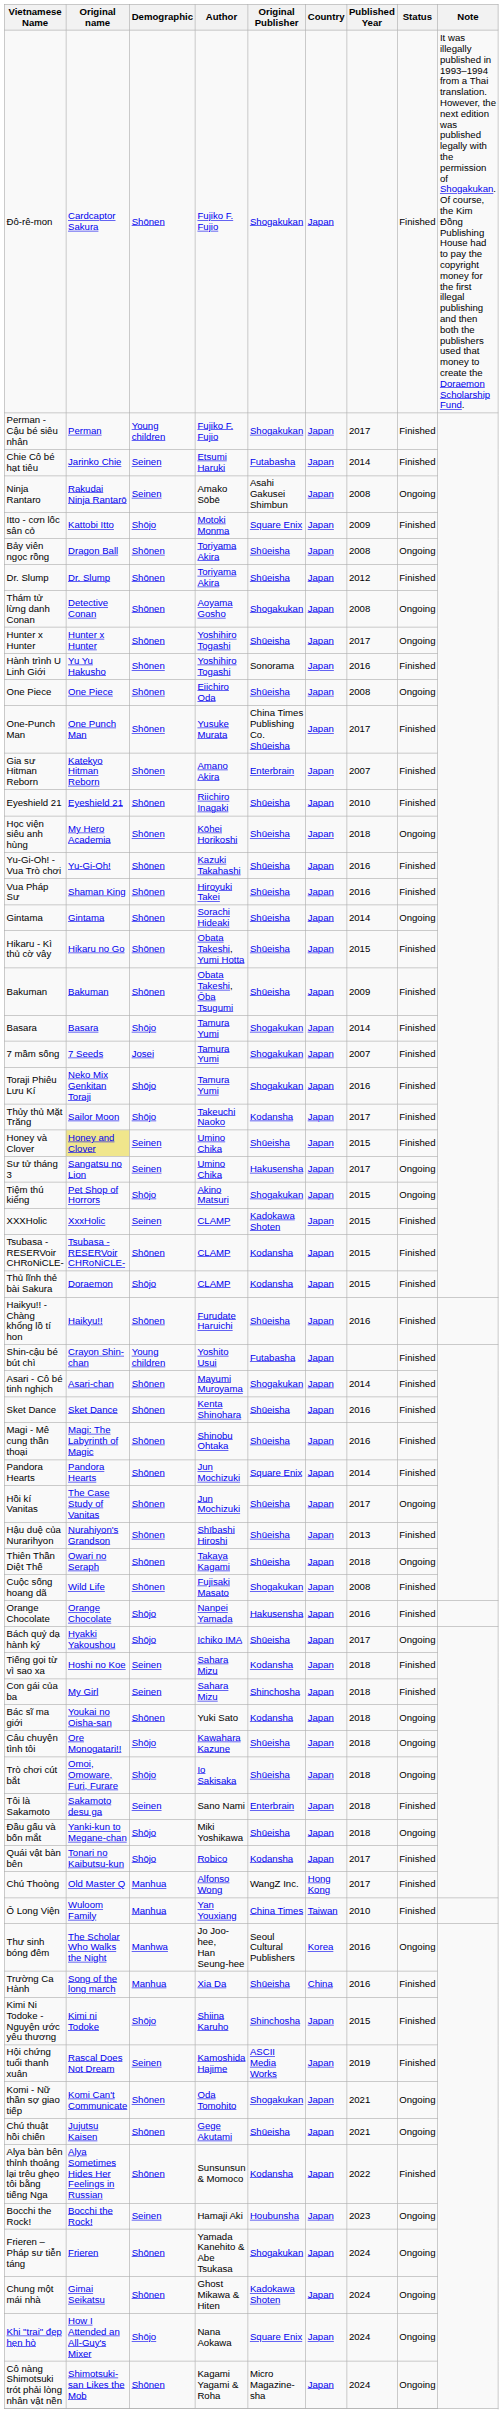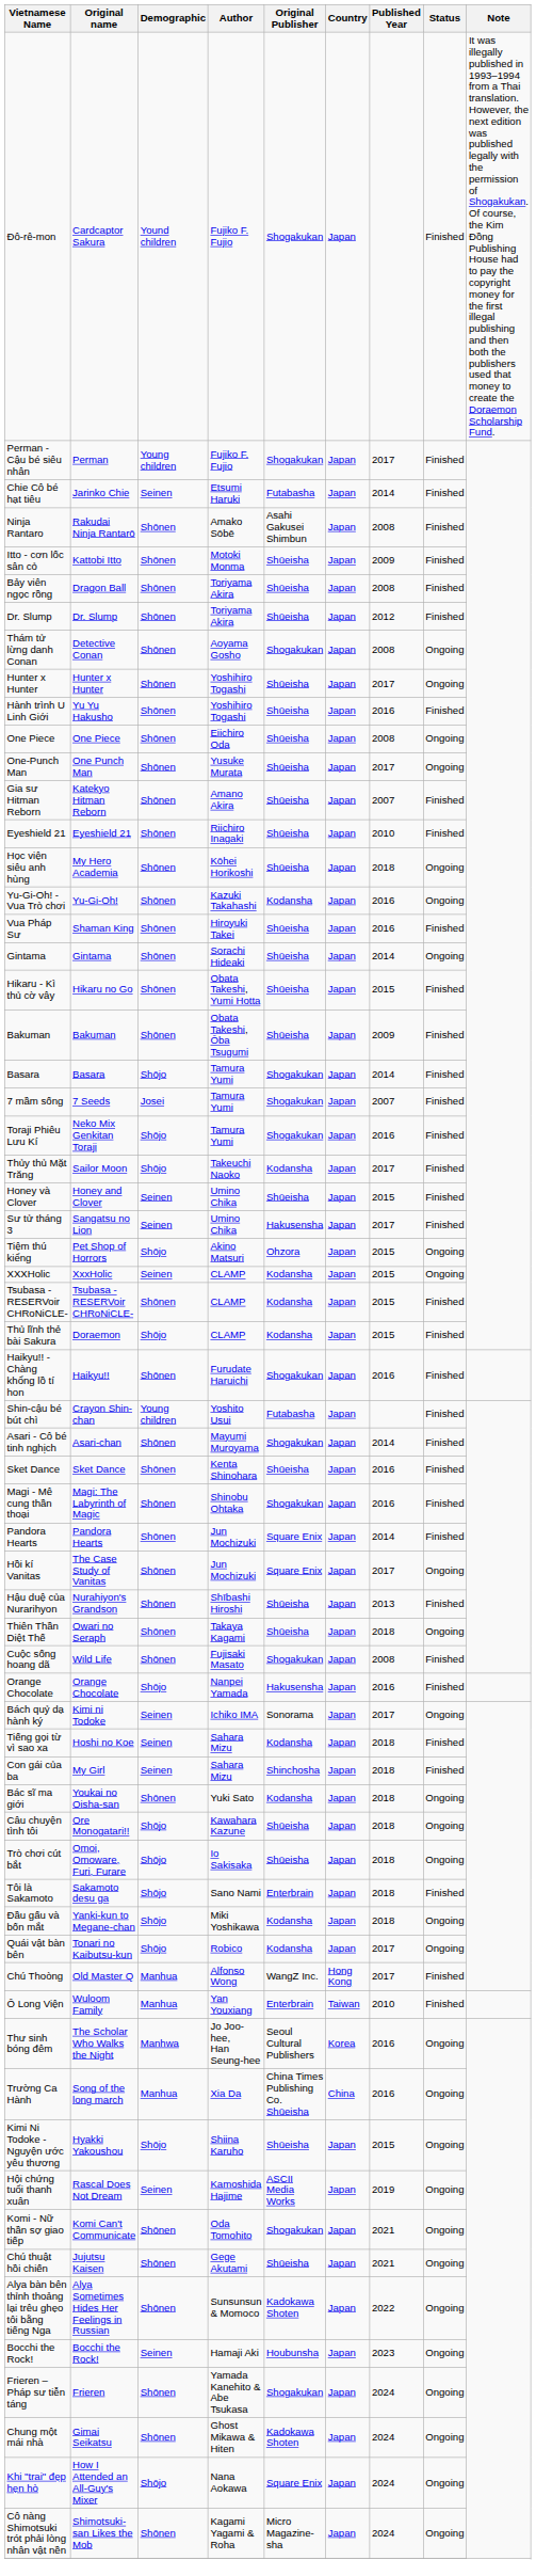Đô-rê-mon | Demographic: Shōnen -> Yound children
Ninja Rantaro | Demographic: Seinen -> Shōnen
Ninja Rantaro | Status: Ongoing -> Finished
Itto - cơn lốc sân cỏ | Demographic: Shōjo -> Shōnen
Itto - cơn lốc sân cỏ | Original Publisher: Square Enix -> Shūeisha
Bảy viên ngọc rồng | Status: Ongoing -> Finished
Hành trình U Linh Giới | Original Publisher: Sonorama -> Shūeisha
One-Punch Man | Original Publisher: China Times Publishing Co. Shūeisha -> Shūeisha
One-Punch Man | Status: Finished -> Ongoing
Gia sư Hitman Reborn | Original Publisher: Enterbrain -> Shūeisha
Yu-Gi-Oh! - Vua Trò chơi | Original Publisher: Shūeisha -> Kodansha
Yu-Gi-Oh! - Vua Trò chơi | Status: Finished -> Ongoing
Honey và Clover | Original name: khaki background -> no background
Sư tử tháng 3 | Status: Ongoing -> Finished
Tiệm thú kiểng | Original Publisher: Shogakukan -> Ohzora
XXXHolic | Original Publisher: Kadokawa Shoten -> Kodansha
XXXHolic | Status: Finished -> Ongoing
Haikyu!! - Chàng khổng lồ tí hon | Original Publisher: Shūeisha -> Shogakukan
Magi - Mê cung thần thoại | Original Publisher: Shūeisha -> Shogakukan
Hồi kí Vanitas | Original Publisher: Shūeisha -> Square Enix
Bách quỷ dạ hành ký | Original name: Hyakki Yakoushou -> Kimi ni Todoke
Bách quỷ dạ hành ký | Demographic: Shōjo -> Seinen
Bách quỷ dạ hành ký | Original Publisher: Shūeisha -> Sonorama
Tôi là Sakamoto | Demographic: Seinen -> Shōjo
Đầu gấu và bốn mắt | Original Publisher: Shūeisha -> Kodansha
Quái vật bàn bên | Status: Finished -> Ongoing
Ô Long Viện | Original Publisher: China Times -> Enterbrain
Trường Ca Hành | Original Publisher: Shūeisha -> China Times Publishing Co. Shūeisha
Trường Ca Hành | Status: Finished -> Ongoing
Kimi Ni Todoke - Nguyện ước yêu thương | Original name: Kimi ni Todoke -> Hyakki Yakoushou
Kimi Ni Todoke - Nguyện ước yêu thương | Original Publisher: Shinchosha -> Shūeisha
Kimi Ni Todoke - Nguyện ước yêu thương | Status: Finished -> Ongoing
Hội chứng tuổi thanh xuân | Status: Finished -> Ongoing
Alya bàn bên thỉnh thoảng lại trêu ghẹo tôi bằng tiếng Nga | Original Publisher: Kodansha -> Kadokawa Shoten
Alya bàn bên thỉnh thoảng lại trêu ghẹo tôi bằng tiếng Nga | Status: Finished -> Ongoing
